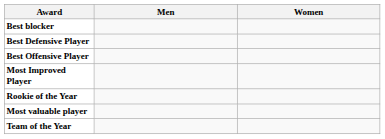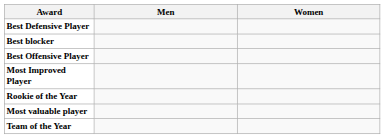rows swapped: Best blocker <-> Best Defensive Player
